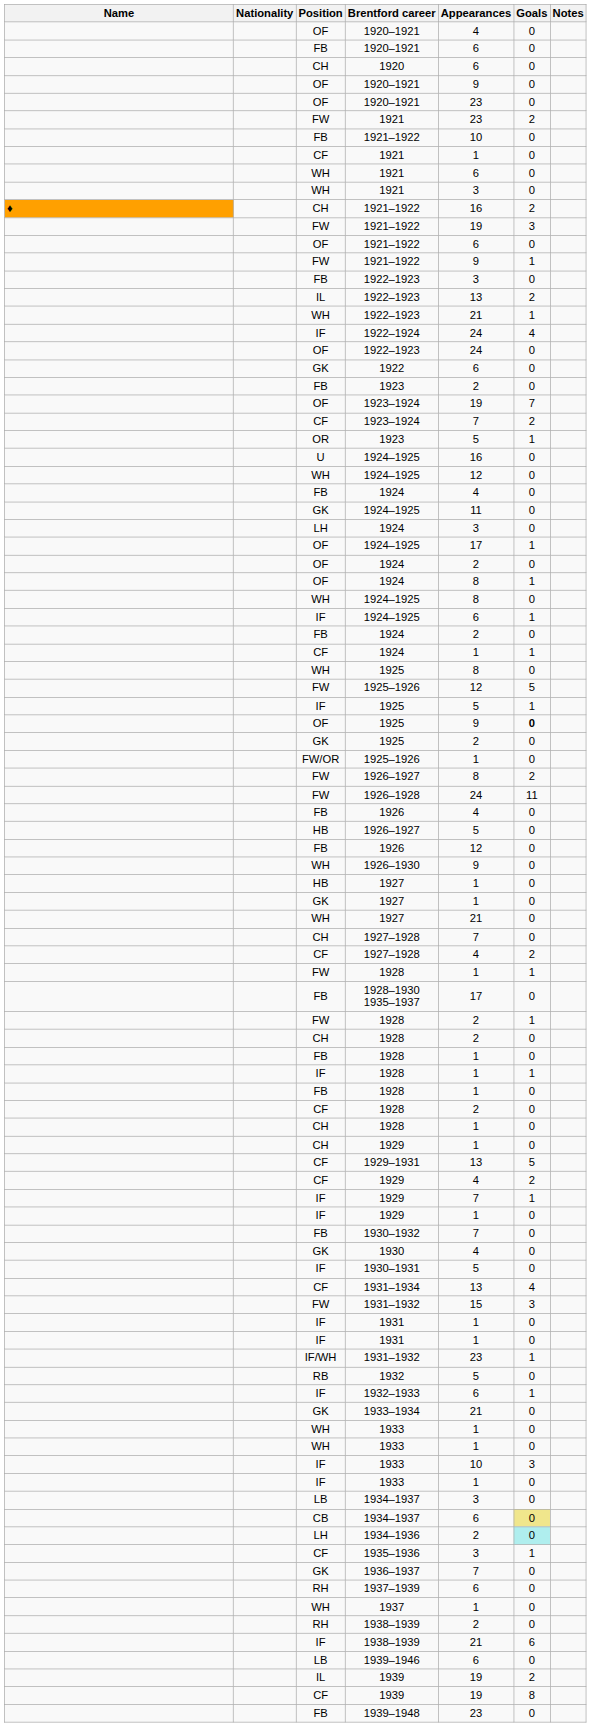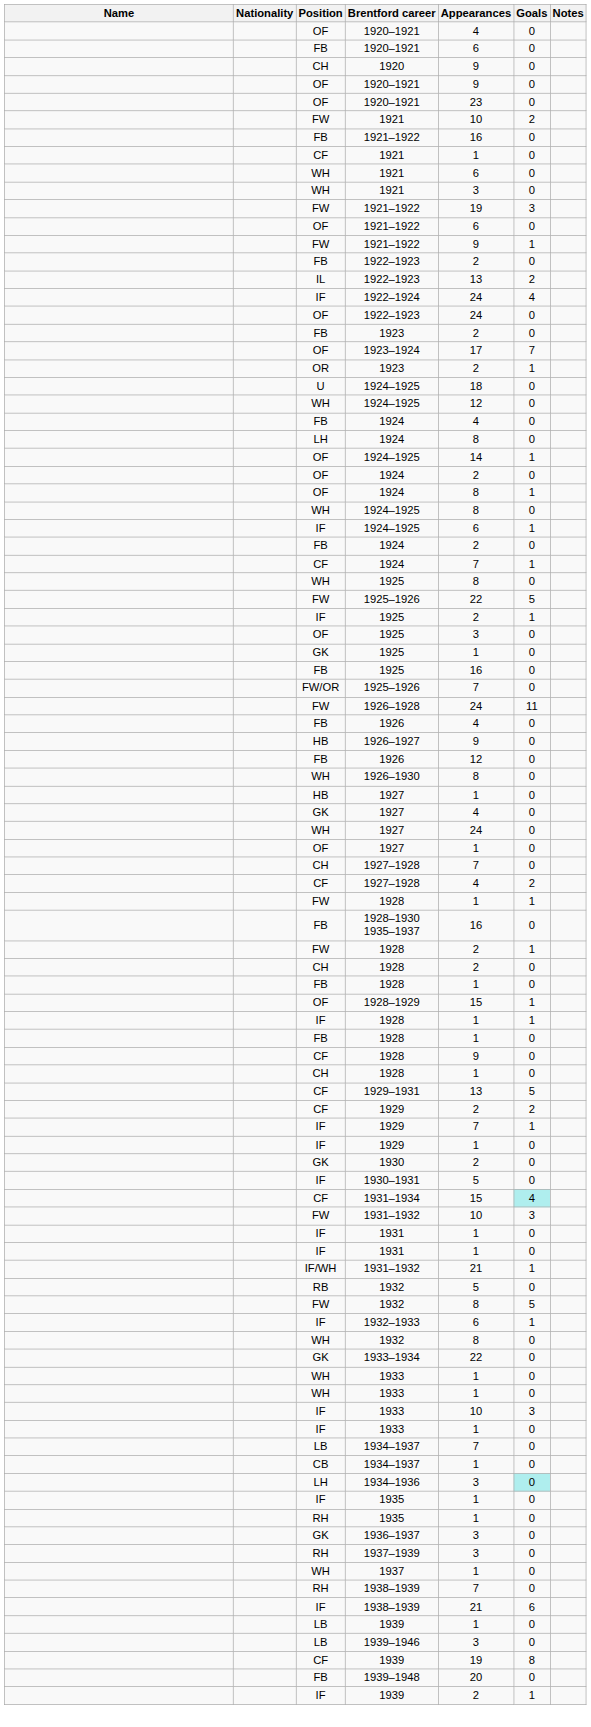1920 | Appearances: 6 -> 9
FW / 1921 | Appearances: 23 -> 10
FB / 1921–1922 | Appearances: 10 -> 16
- row: ♦ | CH | 1921–1922 | 16 | 2
FB / 1922–1923 | Appearances: 3 -> 2
- row: WH | 1922–1923 | 21 | 1
- row: GK | 1922 | 6 | 0
OF / 1923–1924 | Appearances: 19 -> 17
- row: CF | 1923–1924 | 7 | 2
OR / 1923 | Appearances: 5 -> 2
U / 1924–1925 | Appearances: 16 -> 18
- row: GK | 1924–1925 | 11 | 0
LH / 1924 | Appearances: 3 -> 8
OF / 1924–1925 | Appearances: 17 -> 14
CF / 1924 | Appearances: 1 -> 7
FW / 1925–1926 | Appearances: 12 -> 22
IF / 1925 | Appearances: 5 -> 2
OF / 1925 | Appearances: 9 -> 3
OF / 1925 | Goals: bold -> normal
GK / 1925 | Appearances: 2 -> 1
+ row: FB | 1925 | 16 | 0
FW/OR / 1925–1926 | Appearances: 1 -> 7
- row: FW | 1926–1927 | 8 | 2
HB / 1926–1927 | Appearances: 5 -> 9
1926–1930 | Appearances: 9 -> 8
GK / 1927 | Appearances: 1 -> 4
WH / 1927 | Appearances: 21 -> 24
+ row: OF | 1927 | 1 | 0
1928–1930 1935–1937 | Appearances: 17 -> 16
+ row: OF | 1928–1929 | 15 | 1
CF / 1928 | Appearances: 2 -> 9
- row: CH | 1929 | 1 | 0
CF / 1929 | Appearances: 4 -> 2
- row: FB | 1930–1932 | 7 | 0
1930 | Appearances: 4 -> 2
1931–1934 | Appearances: 13 -> 15
1931–1934 | Goals: no background -> paleturquoise background
FW / 1931–1932 | Appearances: 15 -> 10
IF/WH / 1931–1932 | Appearances: 23 -> 21
+ row: FW | 1932 | 8 | 5
+ row: WH | 1932 | 8 | 0
1933–1934 | Appearances: 21 -> 22
LB / 1934–1937 | Appearances: 3 -> 7
CB / 1934–1937 | Appearances: 6 -> 1
CB / 1934–1937 | Goals: khaki background -> no background
1934–1936 | Appearances: 2 -> 3
+ row: IF | 1935 | 1 | 0
- row: CF | 1935–1936 | 3 | 1
+ row: RH | 1935 | 1 | 0
1936–1937 | Appearances: 7 -> 3
1937–1939 | Appearances: 6 -> 3
RH / 1938–1939 | Appearances: 2 -> 7
+ row: LB | 1939 | 1 | 0
1939–1946 | Appearances: 6 -> 3
- row: IL | 1939 | 19 | 2
1939–1948 | Appearances: 23 -> 20
+ row: IF | 1939 | 2 | 1
